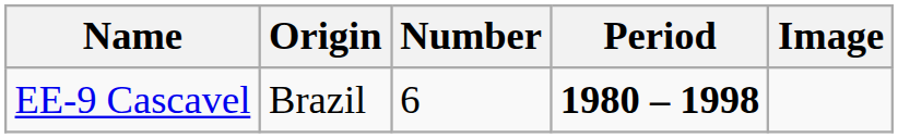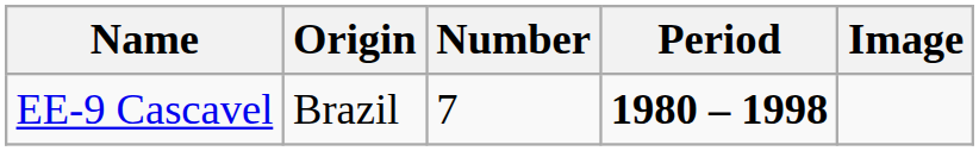EE-9 Cascavel | Number: 6 -> 7
